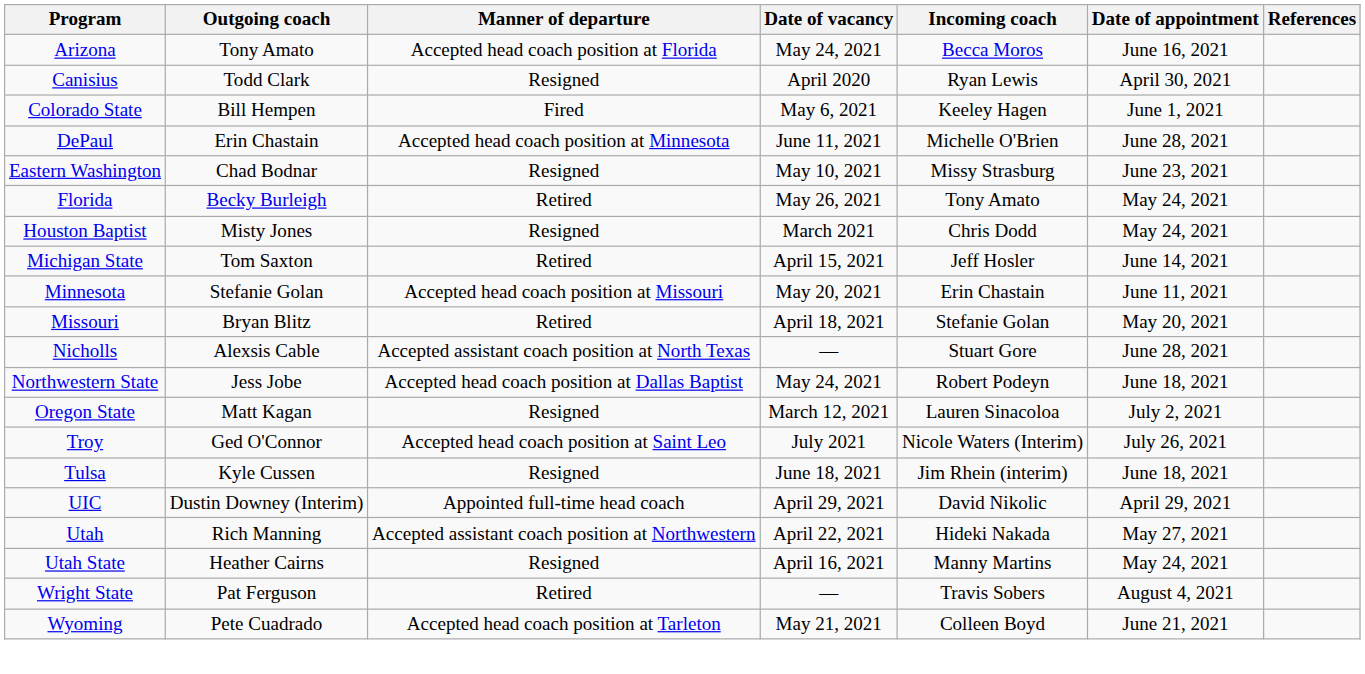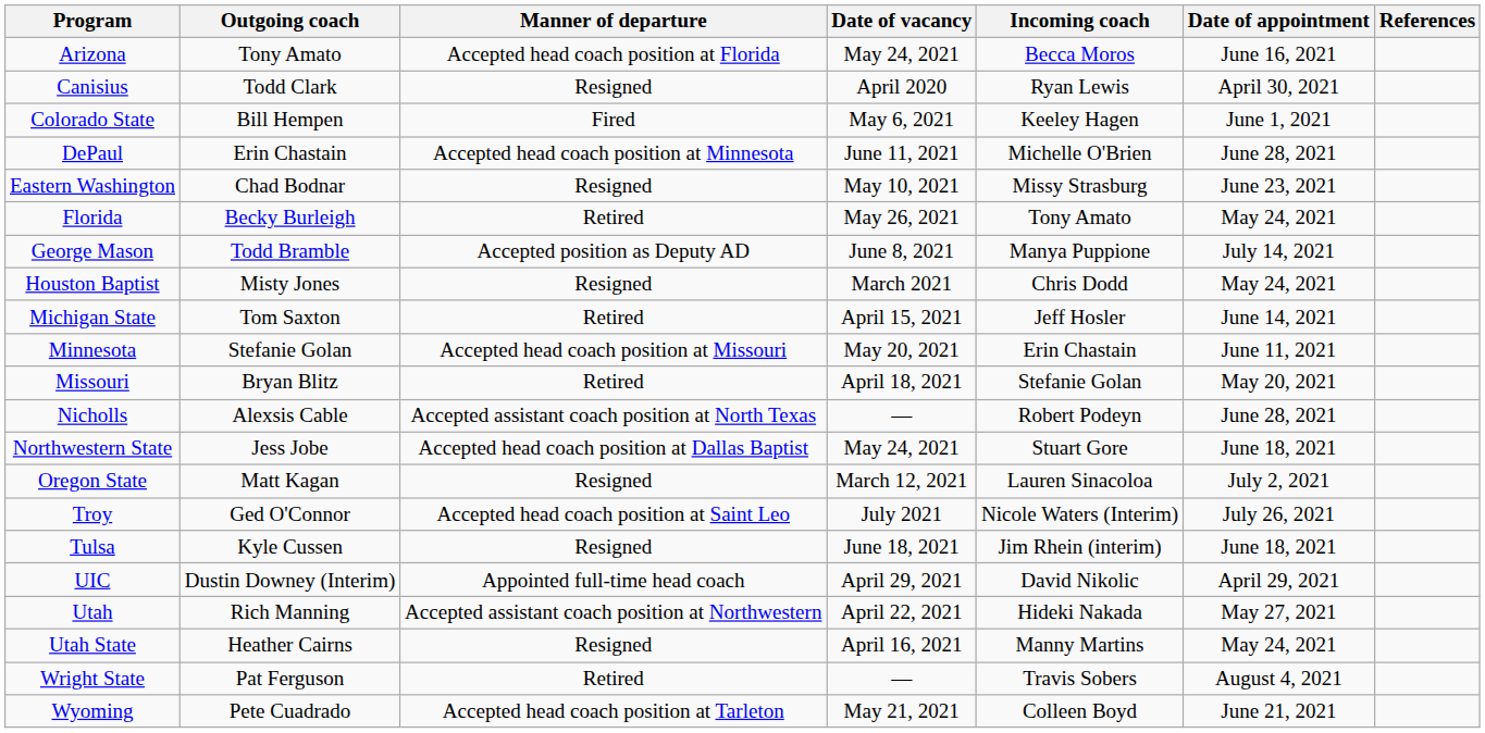+ row: George Mason | Todd Bramble | Accepted position as Deputy AD | June 8, 2021 | Manya Puppione | July 14, 2021
Nicholls | Incoming coach: Stuart Gore -> Robert Podeyn
Northwestern State | Incoming coach: Robert Podeyn -> Stuart Gore
